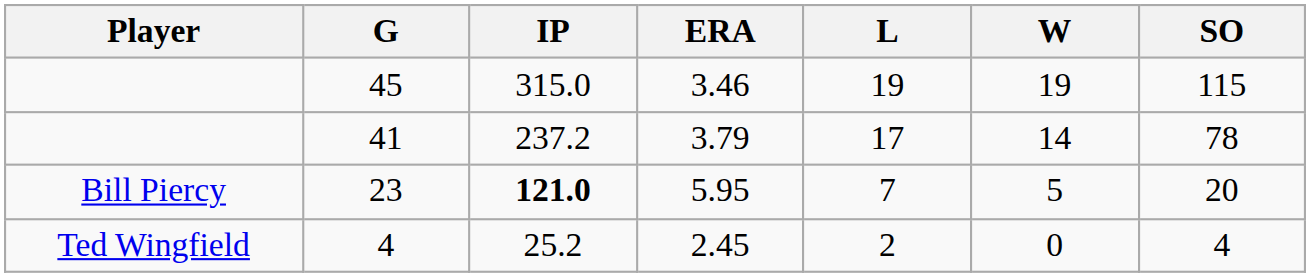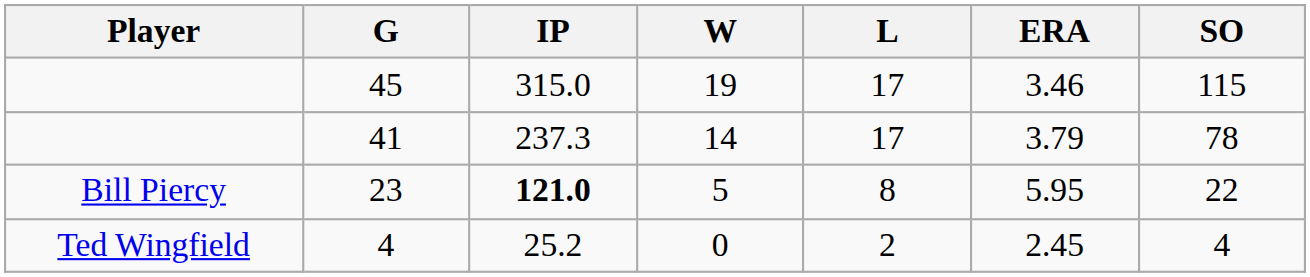columns swapped: W <-> ERA
45 | L: 19 -> 17
41 | IP: 237.2 -> 237.3
23 | L: 7 -> 8
23 | SO: 20 -> 22
